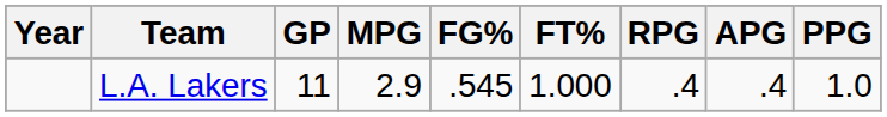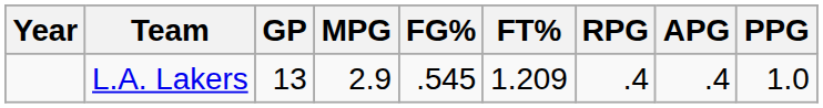L.A. Lakers | GP: 11 -> 13
L.A. Lakers | FT%: 1.000 -> 1.209
